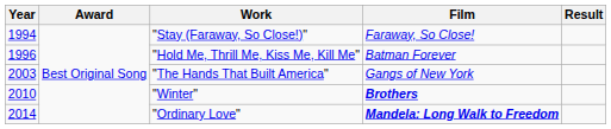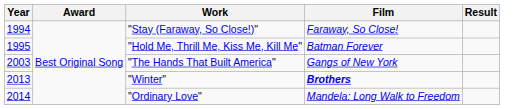"Hold Me, Thrill Me, Kiss Me, Kill Me" | Year: 1996 -> 1995
"Winter" | Year: 2010 -> 2013
"Ordinary Love" | Film: bold -> normal
